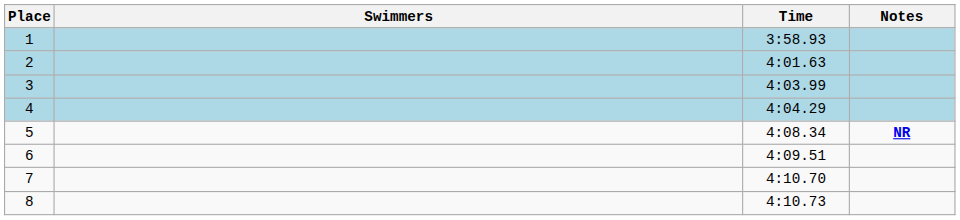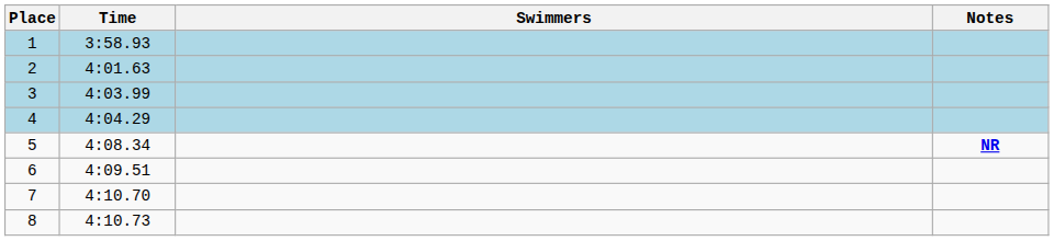columns swapped: Swimmers <-> Time
